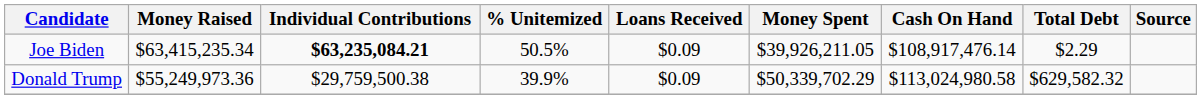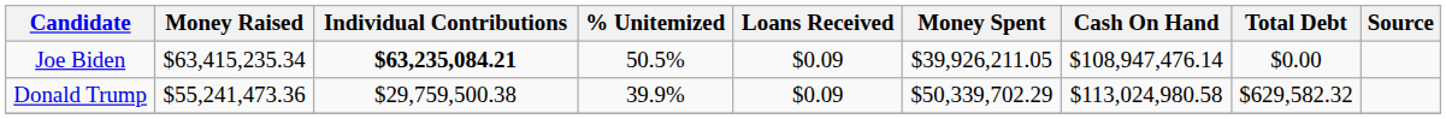Joe Biden | Cash On Hand: $108,917,476.14 -> $108,947,476.14
Joe Biden | Total Debt: $2.29 -> $0.00
Donald Trump | Money Raised: $55,249,973.36 -> $55,241,473.36
